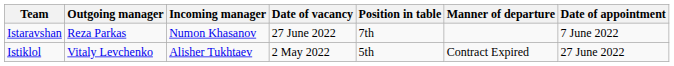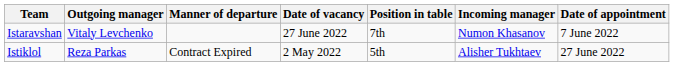columns swapped: Manner of departure <-> Incoming manager
Istaravshan | Outgoing manager: Reza Parkas -> Vitaly Levchenko
Istiklol | Outgoing manager: Vitaly Levchenko -> Reza Parkas
